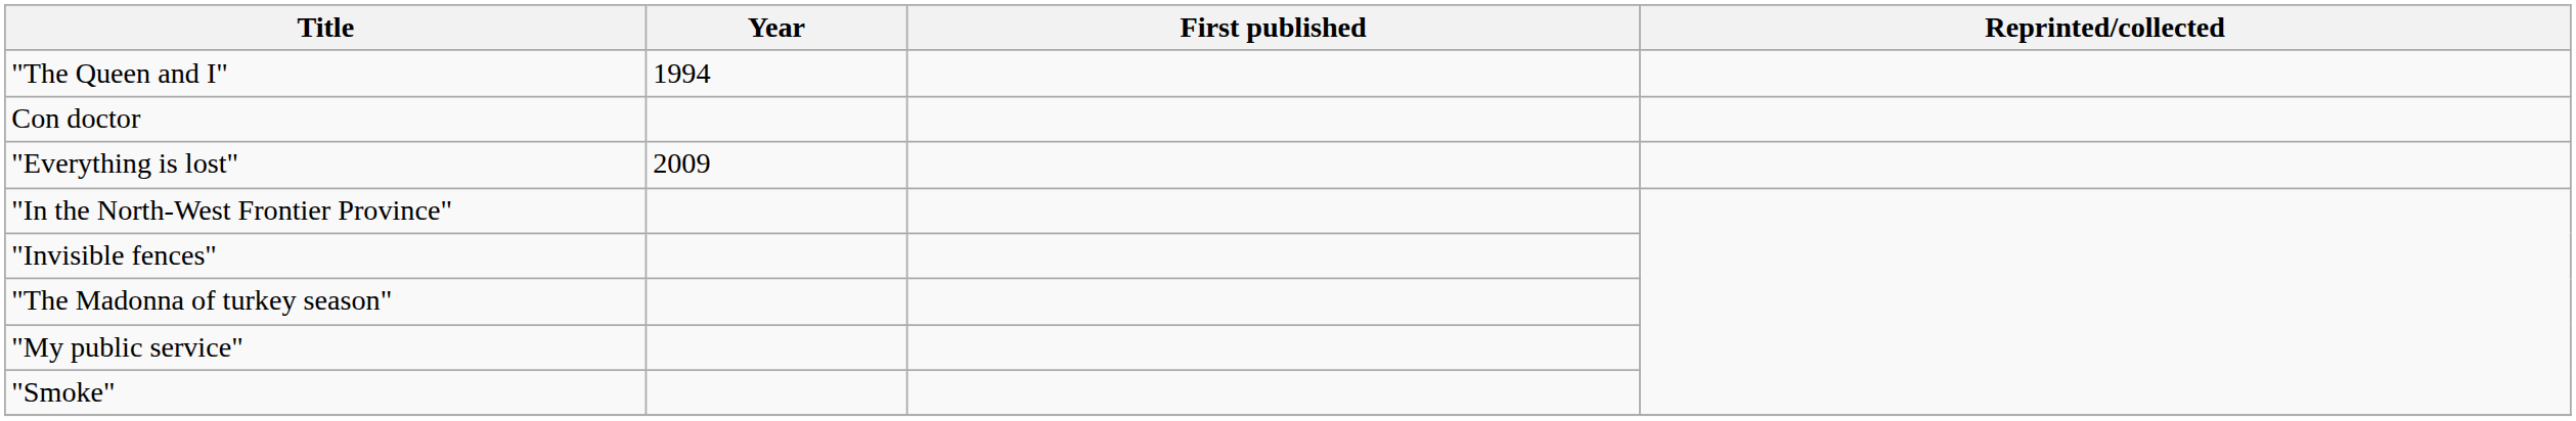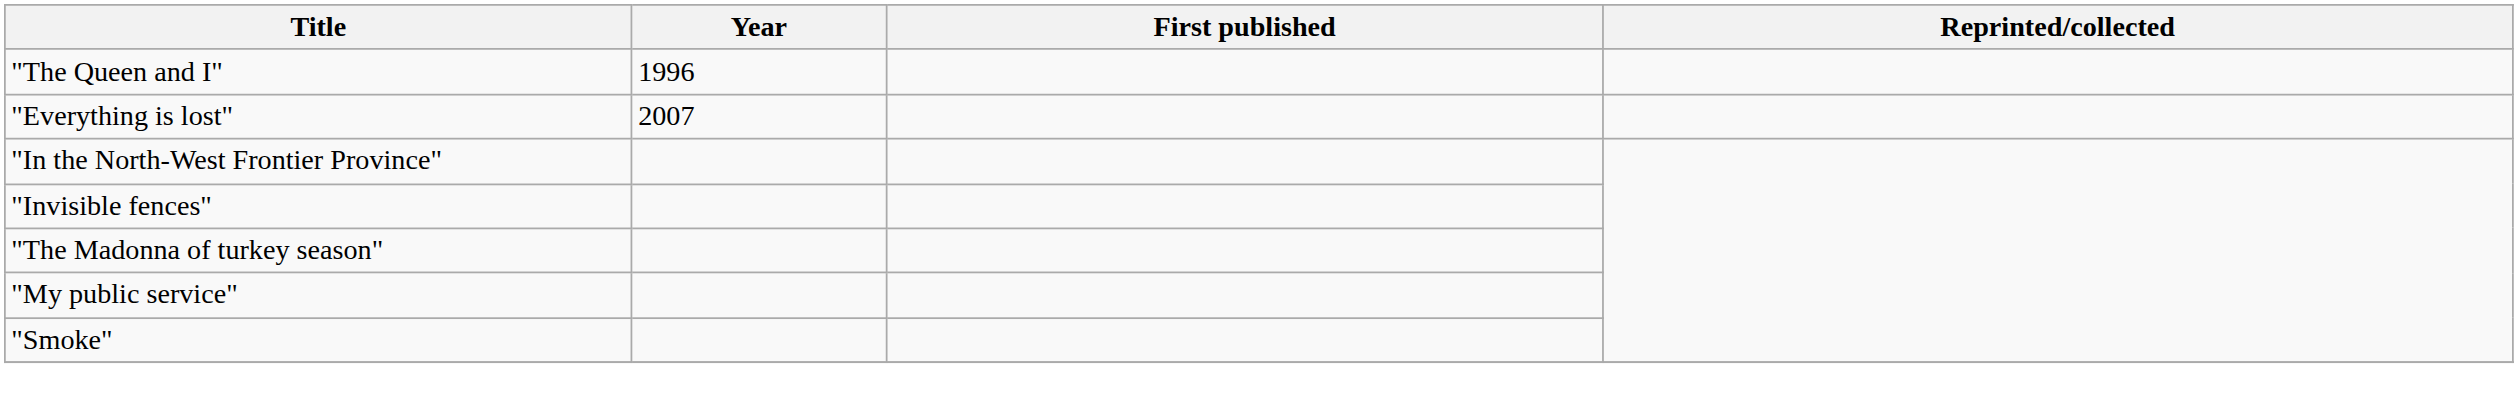"The Queen and I" | Year: 1994 -> 1996
- row: Con doctor
"Everything is lost" | Year: 2009 -> 2007
